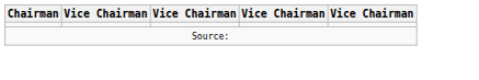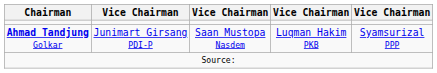+ row: Ahmad Tandjung Golkar | Junimart Girsang PDI-P | Saan Mustopa Nasdem | Luqman Hakim PKB | Syamsurizal PPP
